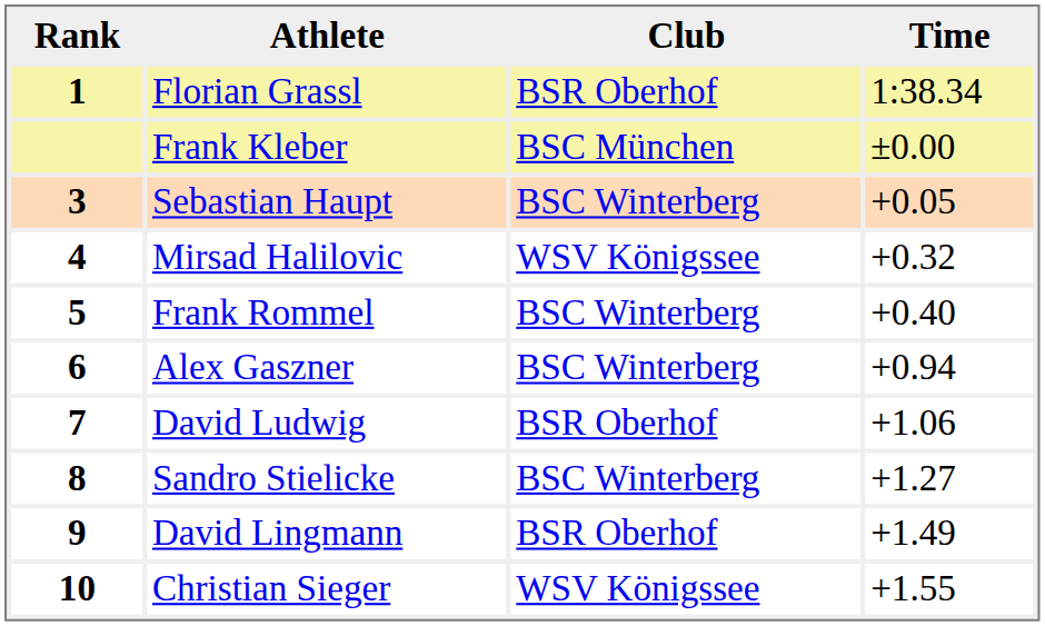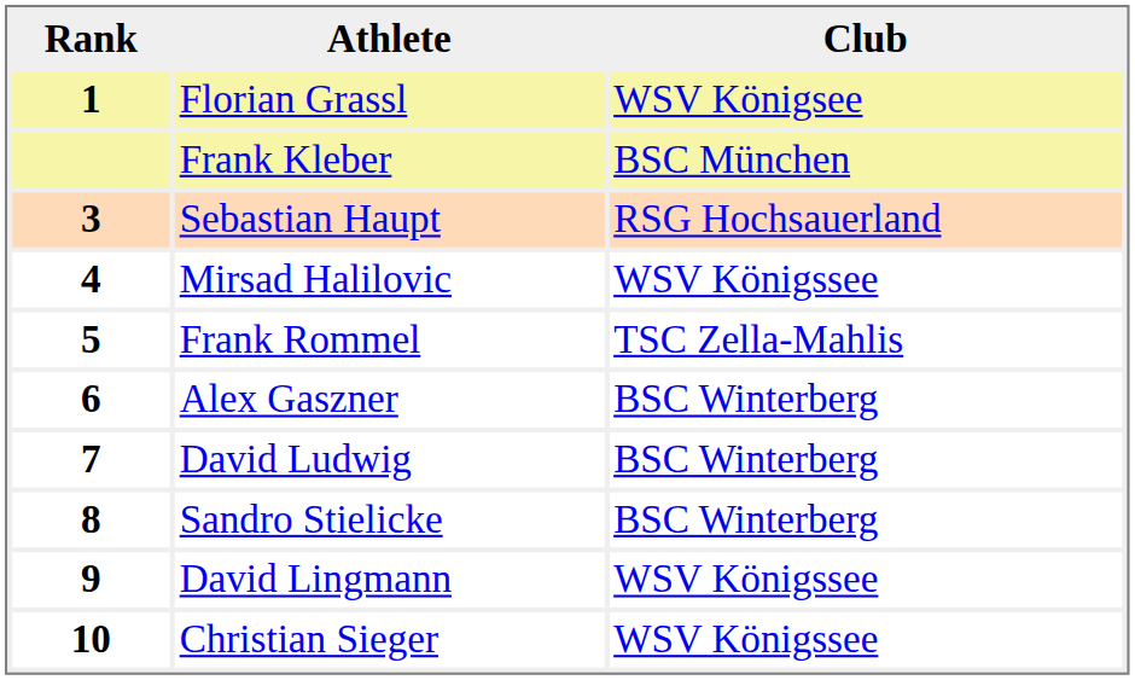- column: Time | 1:38.34 | ±0.00 | +0.05 | +0.32 | +0.40 | +0.94 | +1.06 | +1.27 | +1.49 | +1.55
Florian Grassl | Club: BSR Oberhof -> WSV Königsee
Sebastian Haupt | Club: BSC Winterberg -> RSG Hochsauerland
Frank Rommel | Club: BSC Winterberg -> TSC Zella-Mahlis
David Ludwig | Club: BSR Oberhof -> BSC Winterberg
David Lingmann | Club: BSR Oberhof -> WSV Königssee
